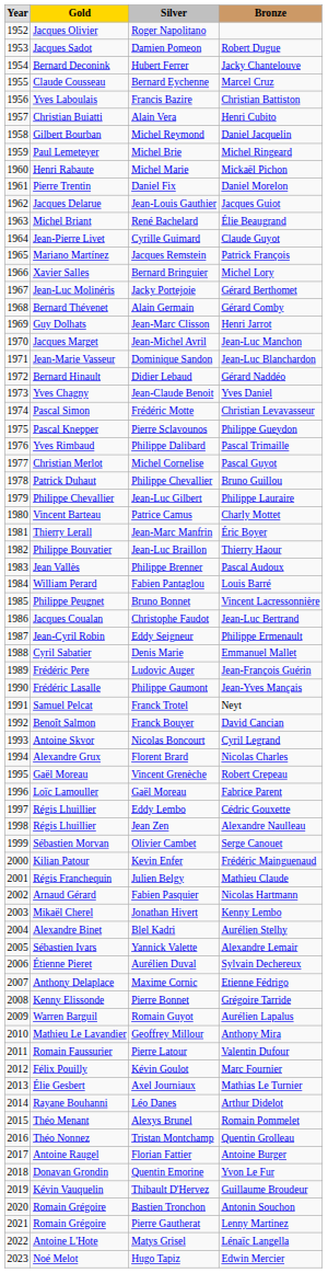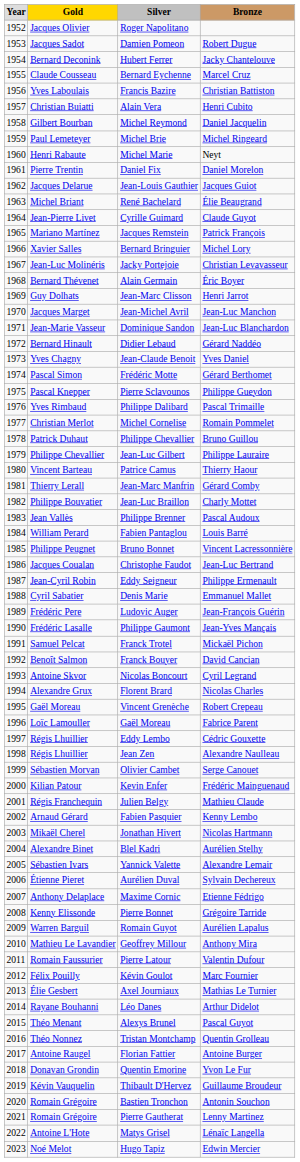Michel Marie | column 4: Mickaël Pichon -> Neyt
Jacky Portejoie | column 4: Gérard Berthomet -> Christian Levavasseur
Alain Germain | column 4: Gérard Comby -> Éric Boyer
Frédéric Motte | column 4: Christian Levavasseur -> Gérard Berthomet
Michel Cornelise | column 4: Pascal Guyot -> Romain Pommelet
Patrice Camus | column 4: Charly Mottet -> Thierry Haour
Jean-Marc Manfrin | column 4: Éric Boyer -> Gérard Comby
Jean-Luc Braillon | column 4: Thierry Haour -> Charly Mottet
Franck Trotel | column 4: Neyt -> Mickaël Pichon
Fabien Pasquier | column 4: Nicolas Hartmann -> Kenny Lembo
Jonathan Hivert | column 4: Kenny Lembo -> Nicolas Hartmann
Alexys Brunel | column 4: Romain Pommelet -> Pascal Guyot
